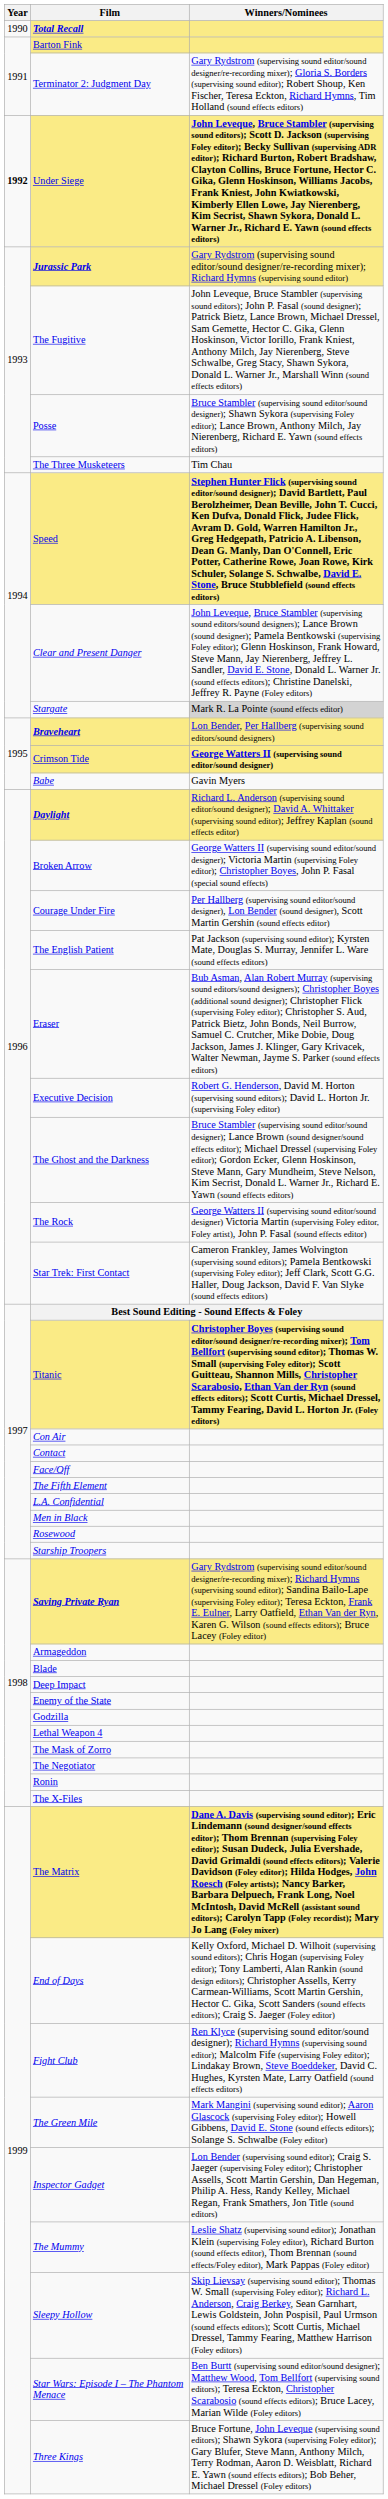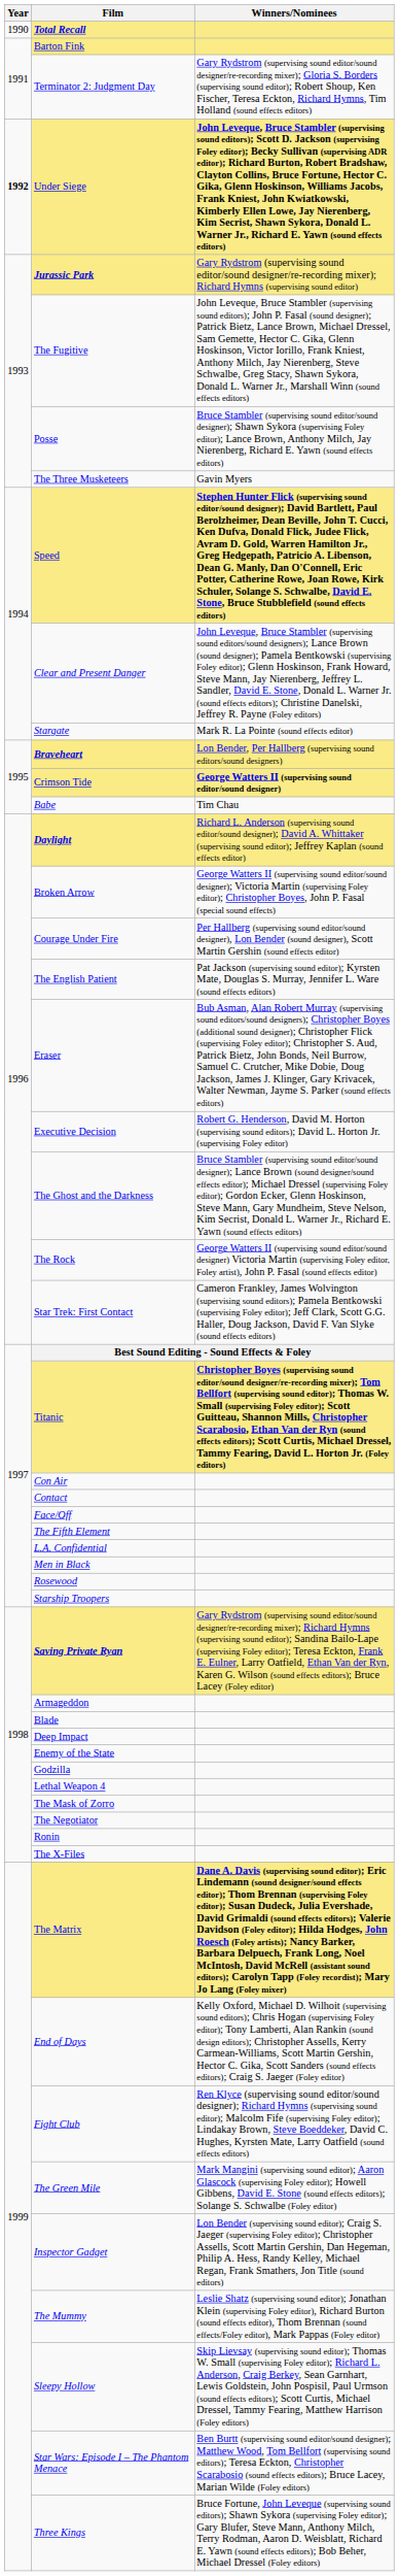The Three Musketeers | Winners/Nominees: Tim Chau -> Gavin Myers
Stargate | Winners/Nominees: lightgrey background -> no background
Babe | Winners/Nominees: Gavin Myers -> Tim Chau
